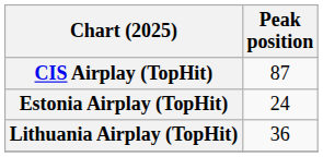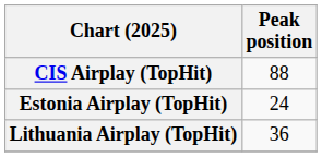CIS Airplay (TopHit) | Peak position: 87 -> 88
